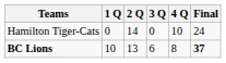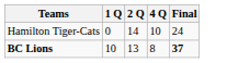- column: 3 Q | 0 | 6
